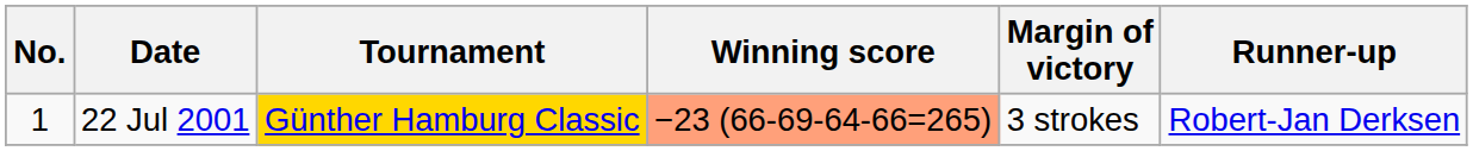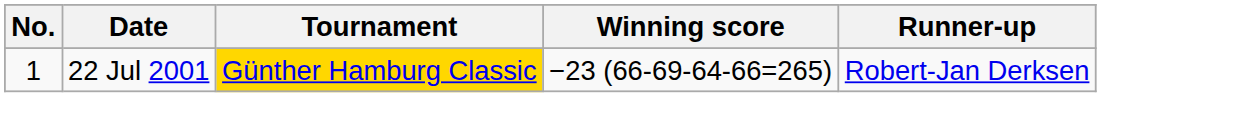- column: Margin of victory | 3 strokes
22 Jul 2001 | Winning score: lightsalmon background -> no background
